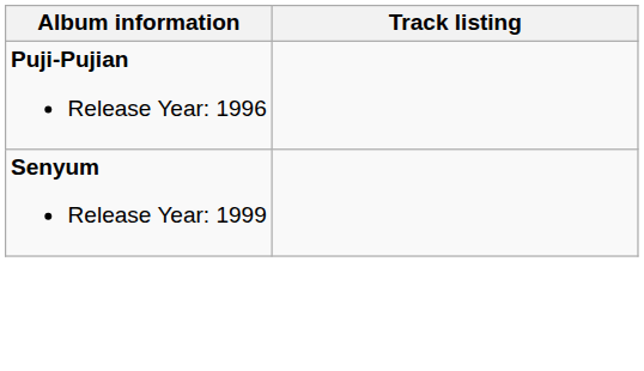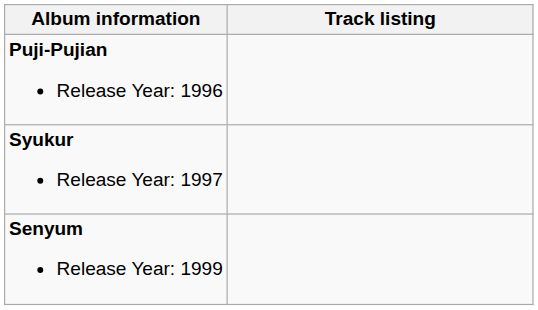+ row: Syukur Release Year: 1997
